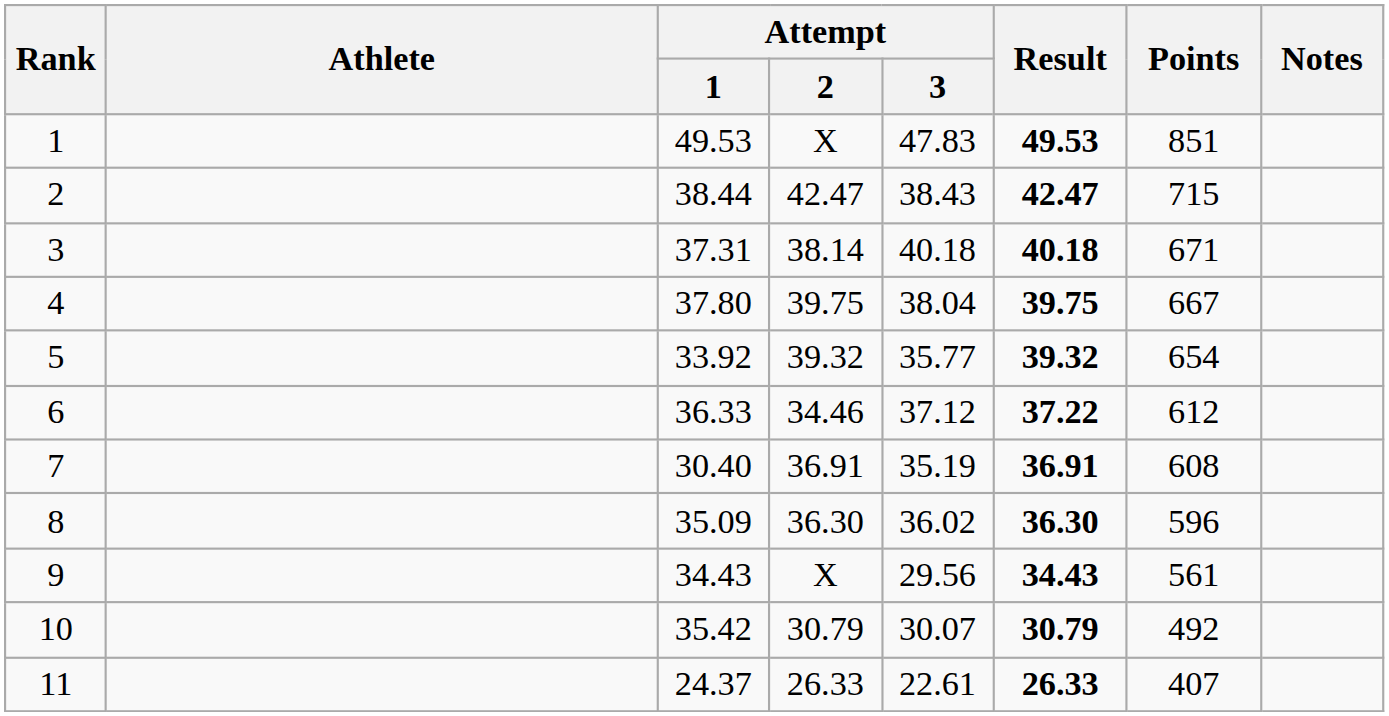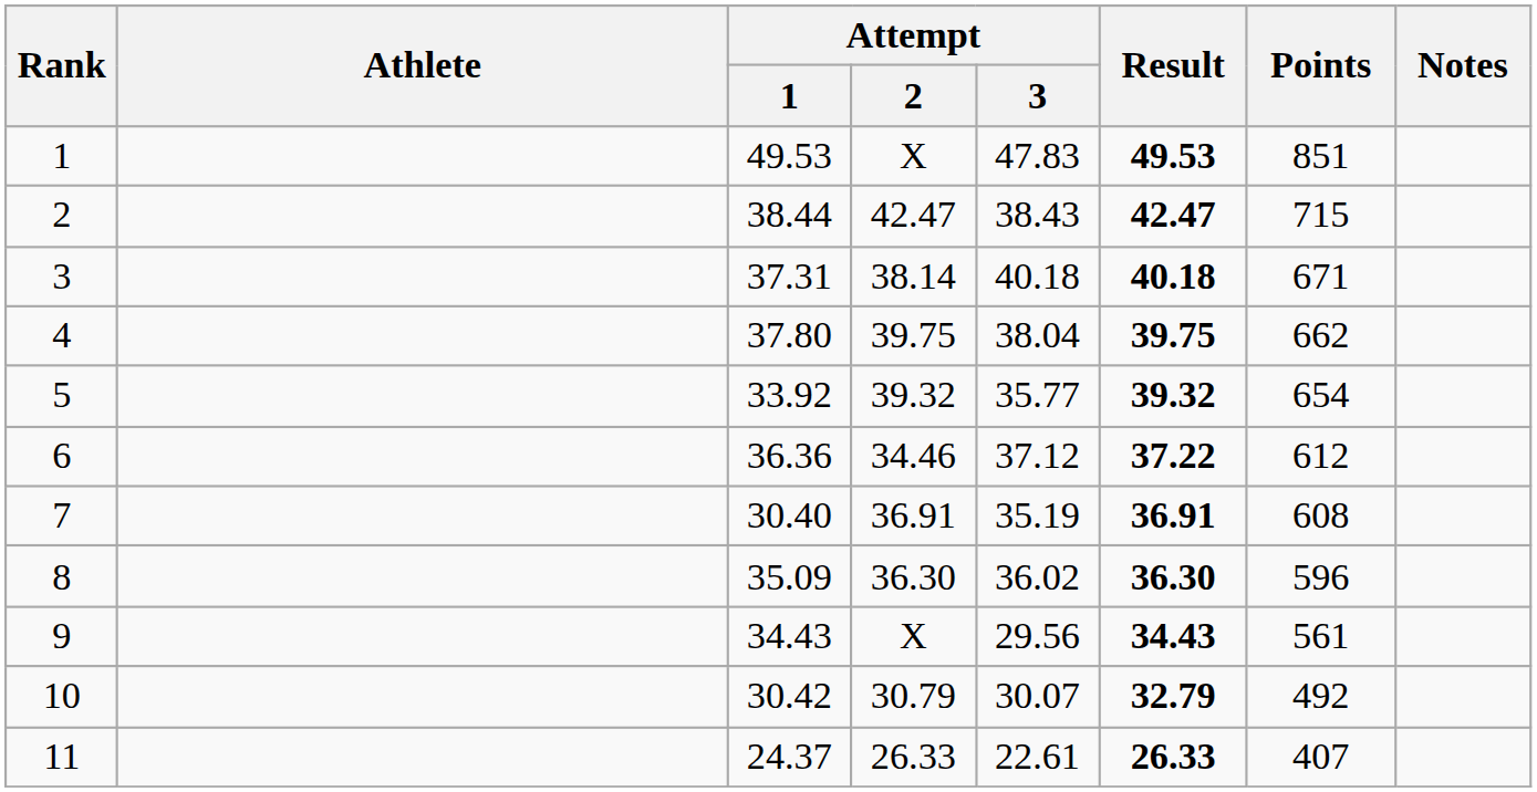4 | Points: 667 -> 662
6 | Attempt / 1: 36.33 -> 36.36
10 | Attempt / 1: 35.42 -> 30.42
10 | Result: 30.79 -> 32.79
